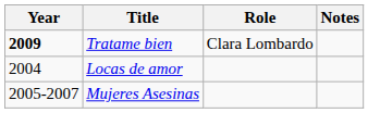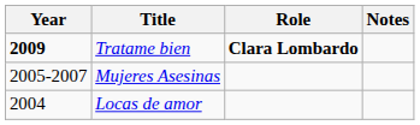Tratame bien | Role: normal -> bold
rows swapped: Mujeres Asesinas <-> Locas de amor
